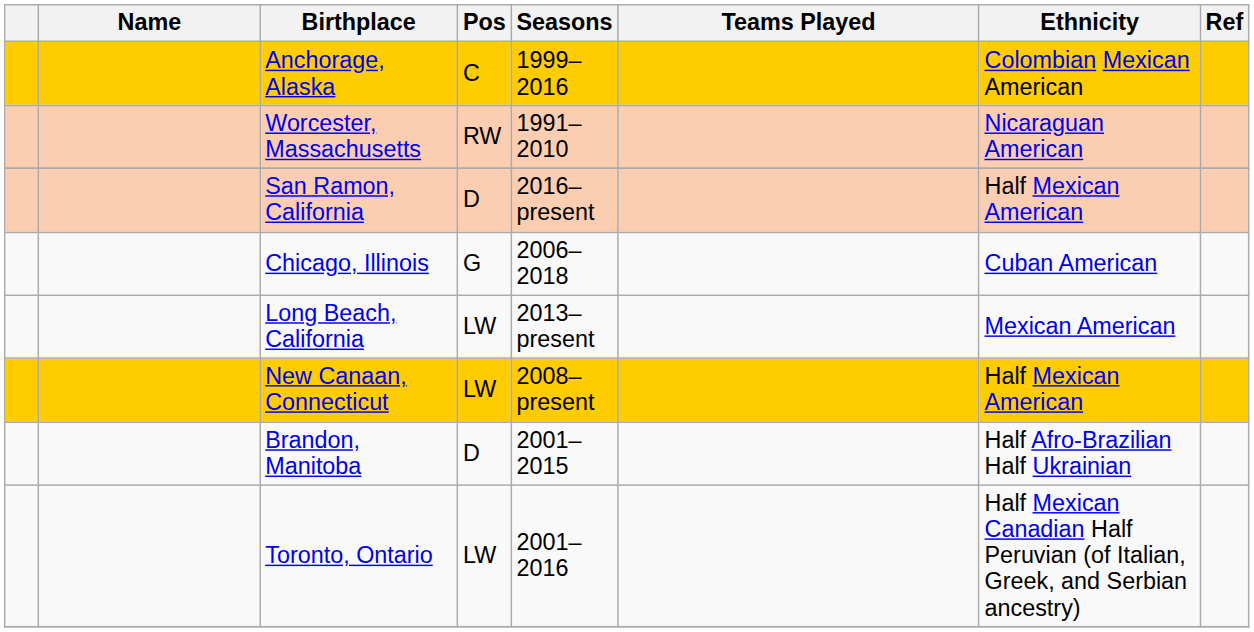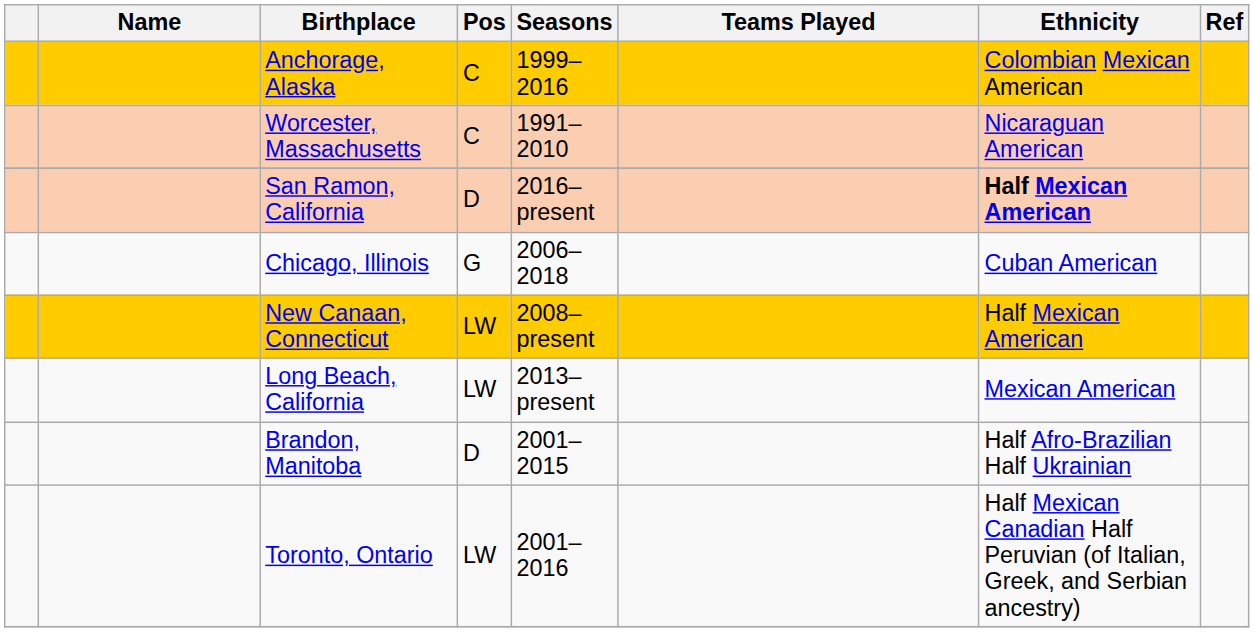Worcester, Massachusetts | Pos: RW -> C
San Ramon, California | Ethnicity: normal -> bold
rows swapped: Long Beach, California <-> New Canaan, Connecticut
